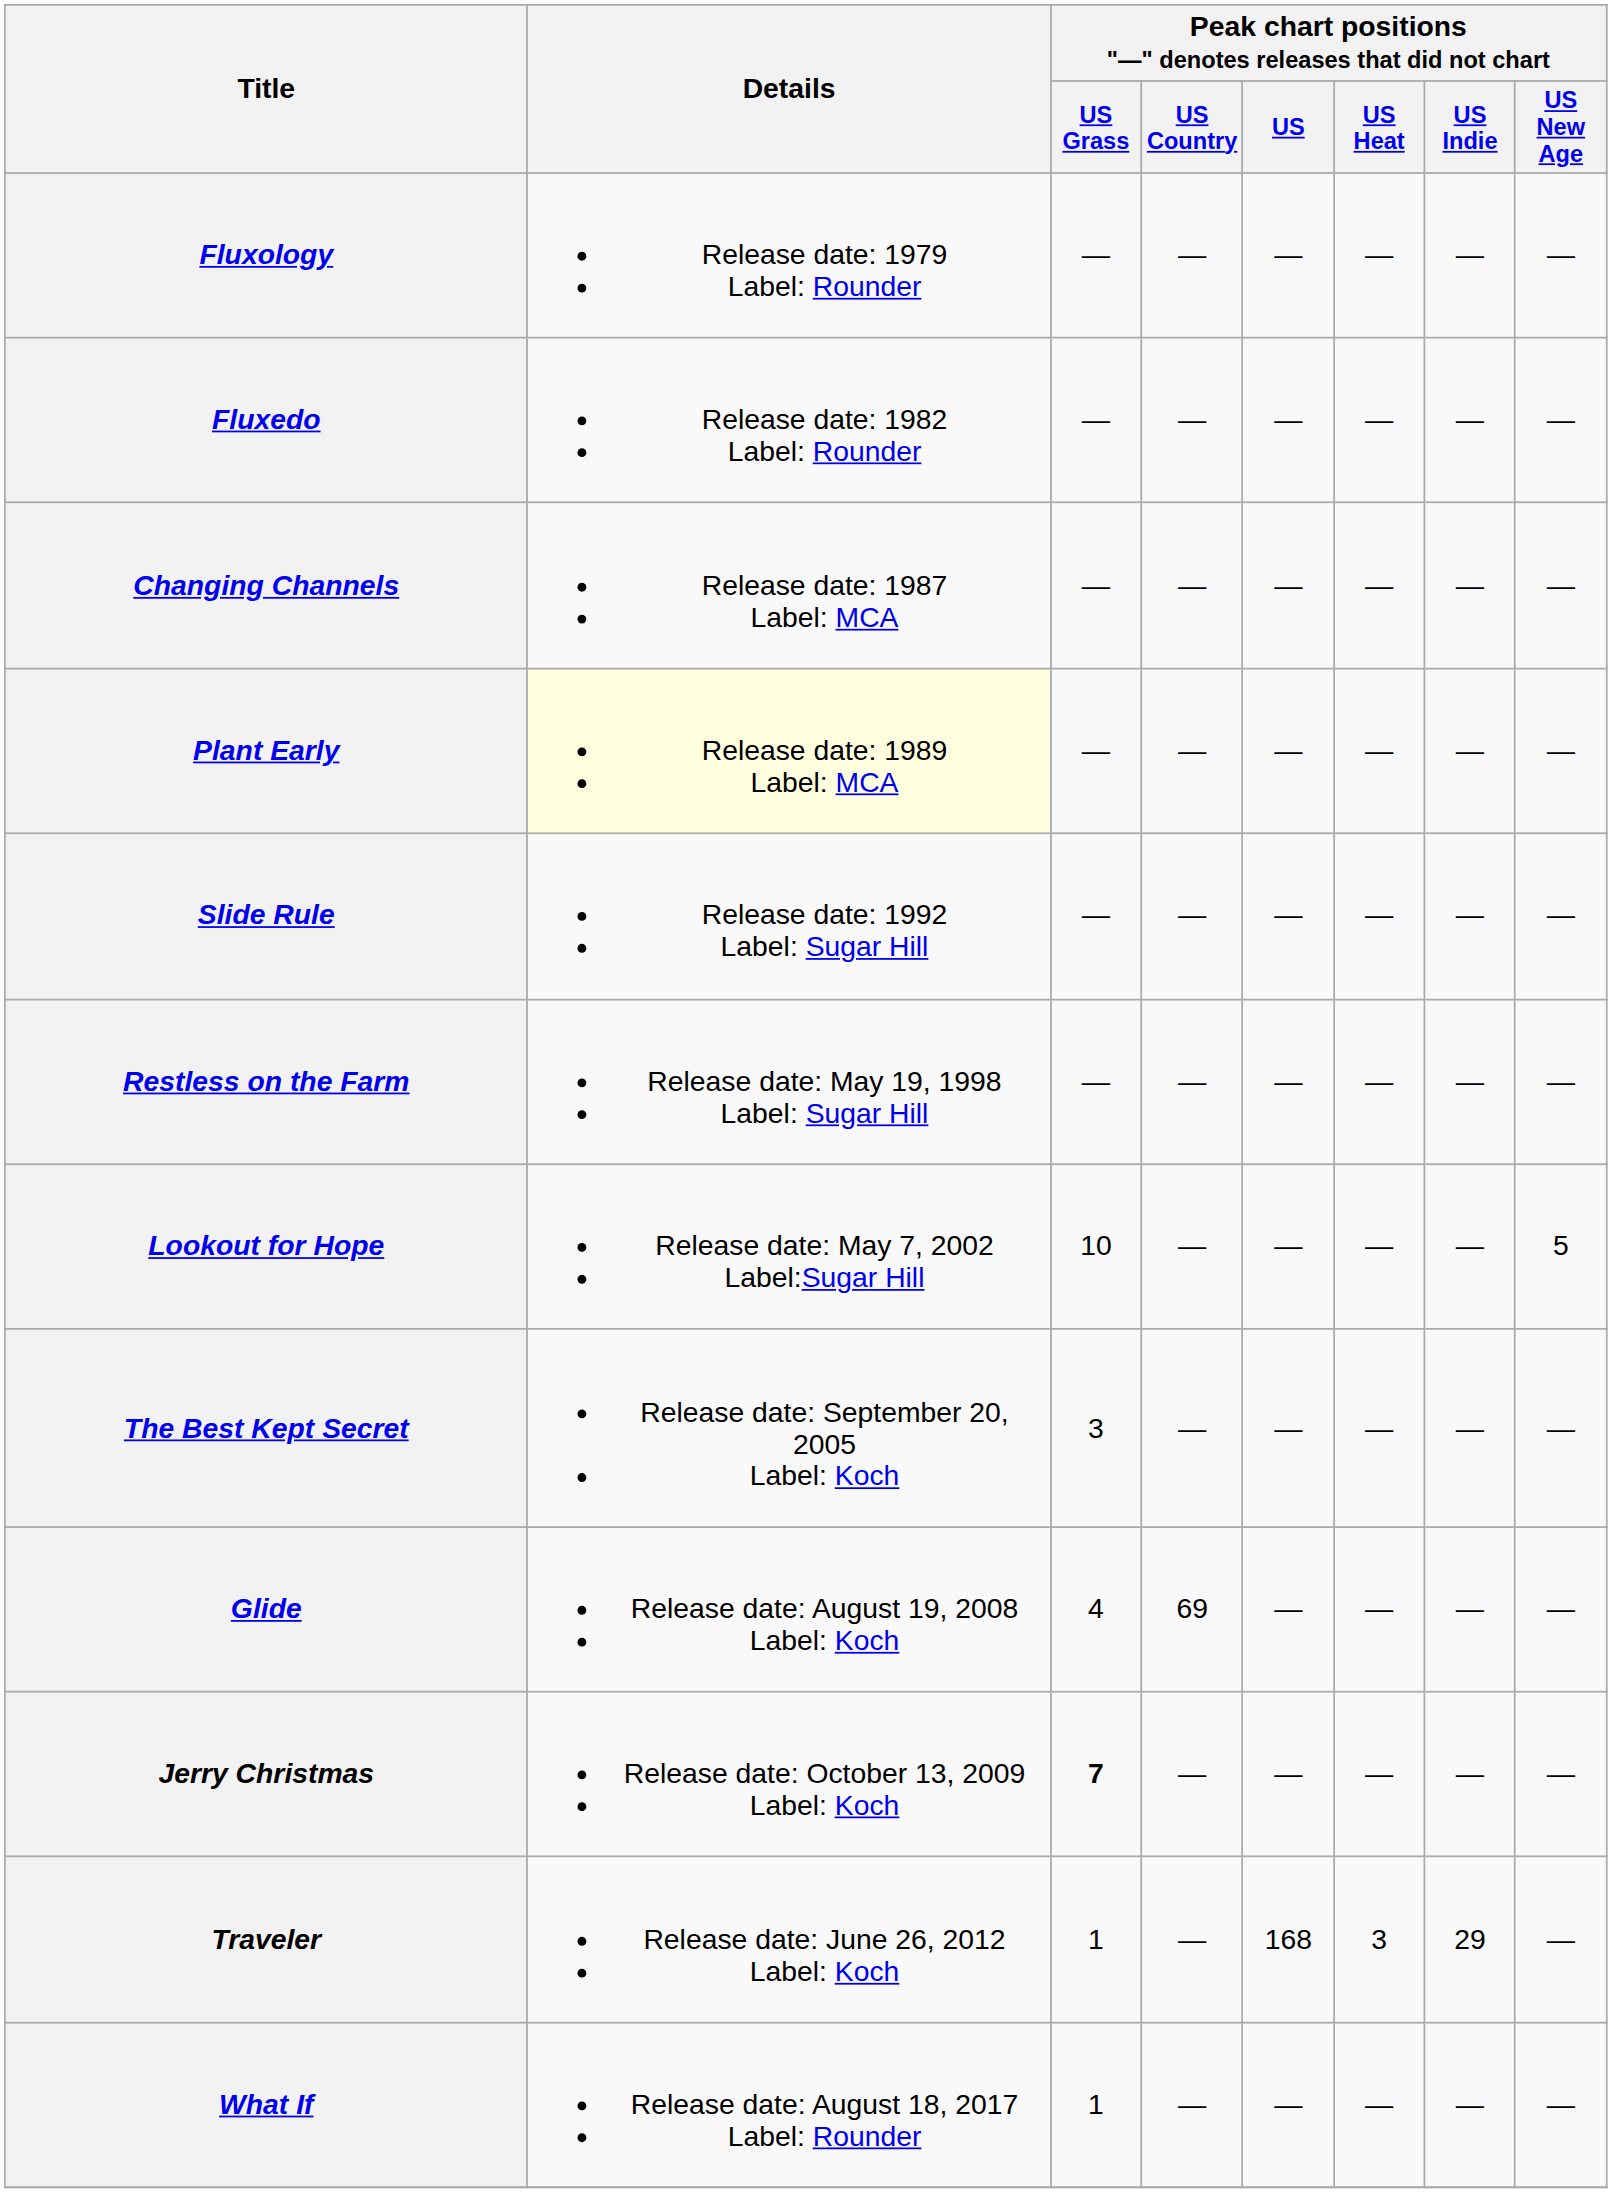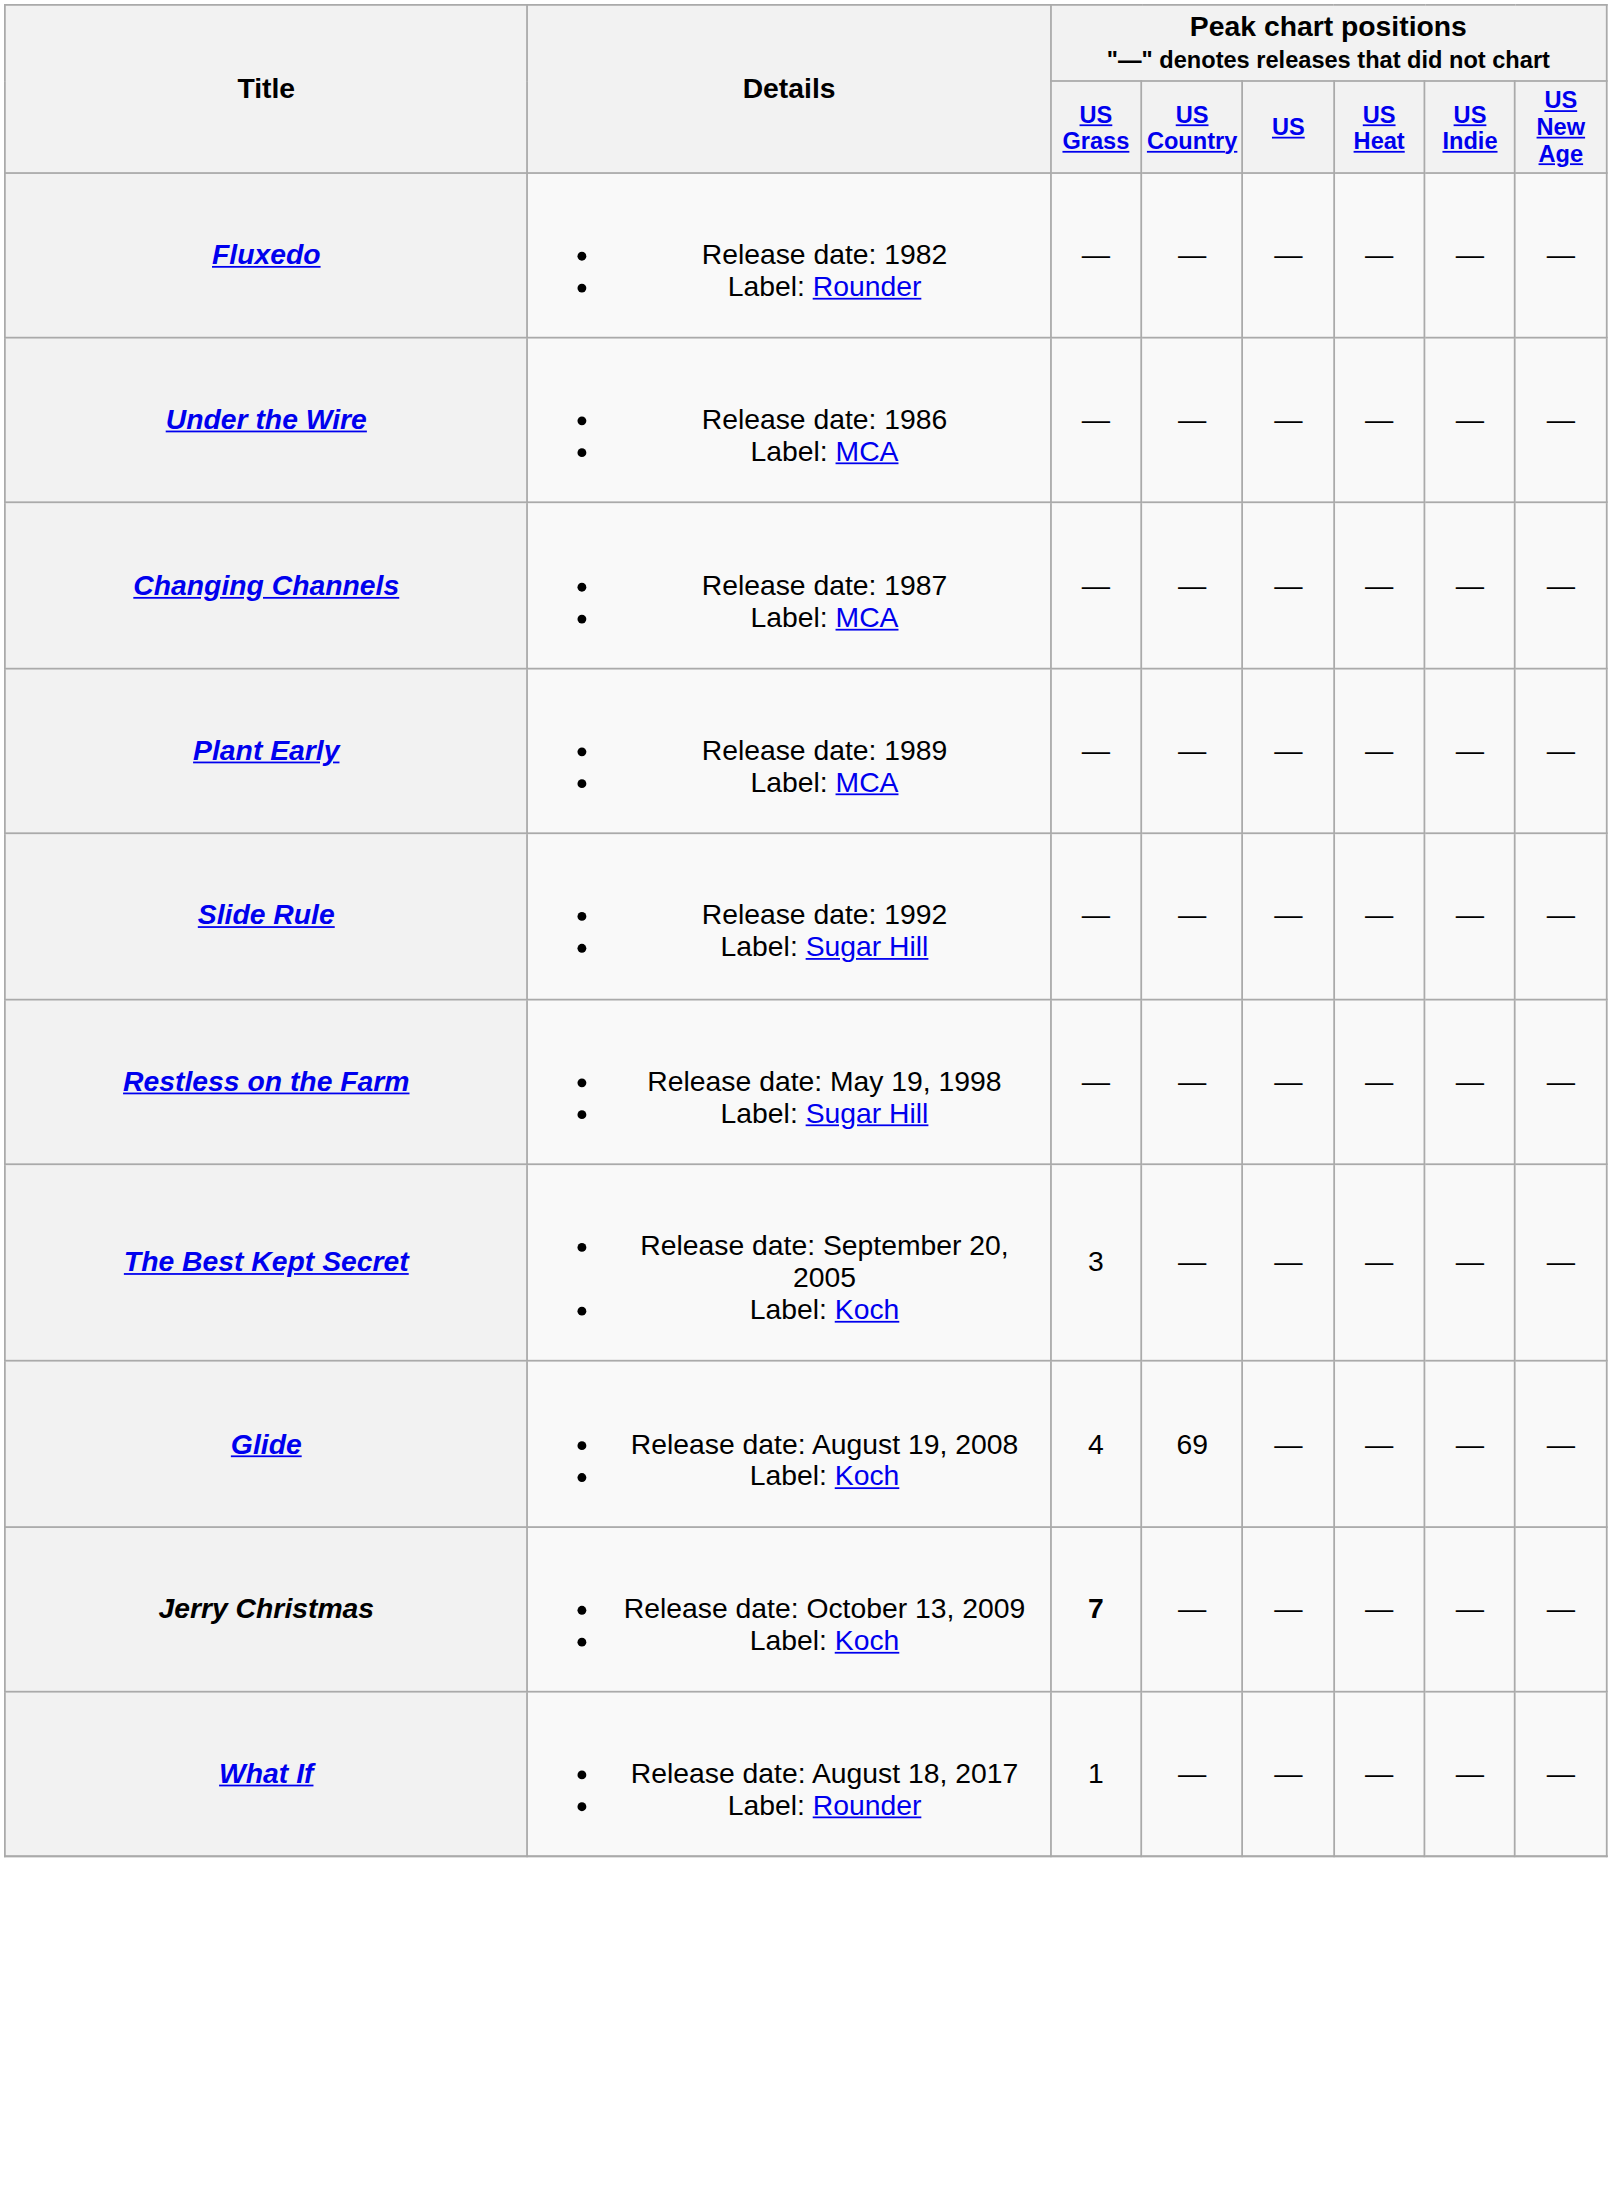- row: Fluxology | Release date: 1979 Label: Rounder | — | — | — | — | — | —
+ row: Under the Wire | Release date: 1986 Label: MCA | — | — | — | — | — | —
Plant Early | Details: lightyellow background -> no background
- row: Lookout for Hope | Release date: May 7, 2002 Label:Sugar Hill | 10 | — | — | — | — | 5
- row: Traveler | Release date: June 26, 2012 Label: Koch | 1 | — | 168 | 3 | 29 | —
